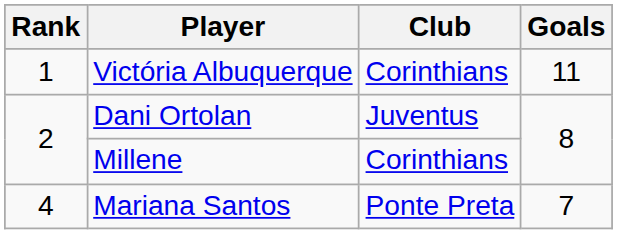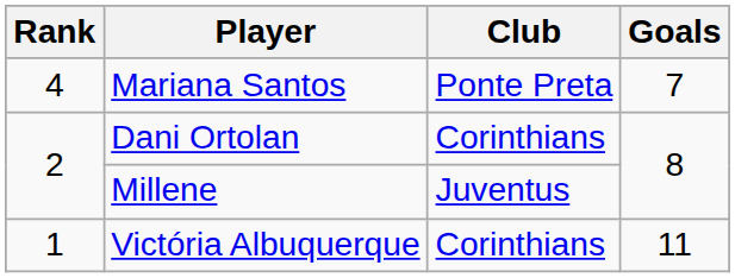rows swapped: Victória Albuquerque <-> Mariana Santos
Dani Ortolan | Club: Juventus -> Corinthians
Millene | Club: Corinthians -> Juventus
